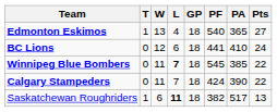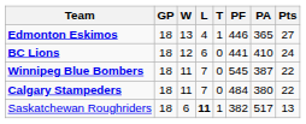columns swapped: GP <-> T
Edmonton Eskimos | PF: 540 -> 446
Winnipeg Blue Bombers | L: bold -> normal
Winnipeg Blue Bombers | PA: 385 -> 387
Calgary Stampeders | PF: 424 -> 484
Calgary Stampeders | PA: 390 -> 380
